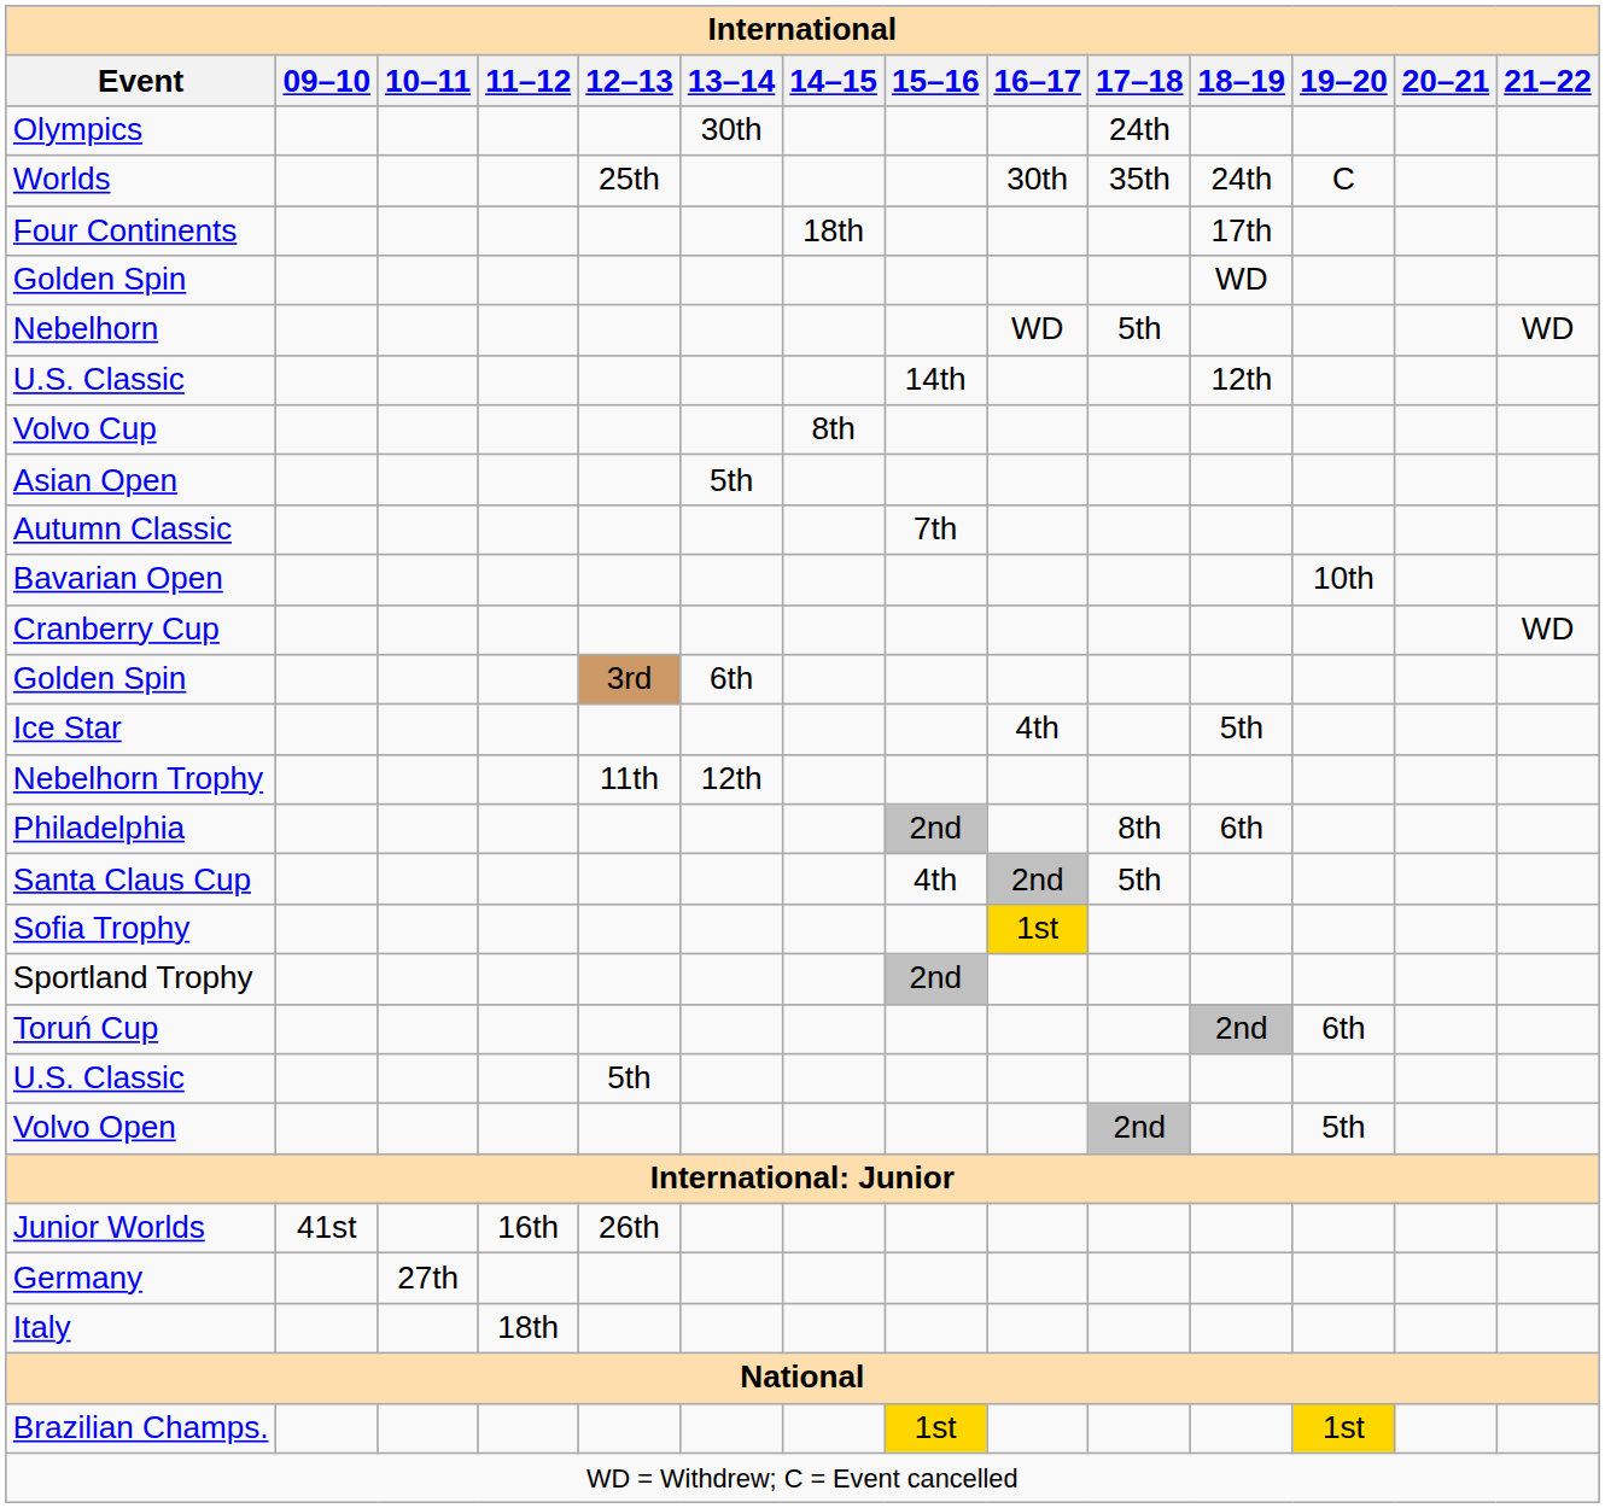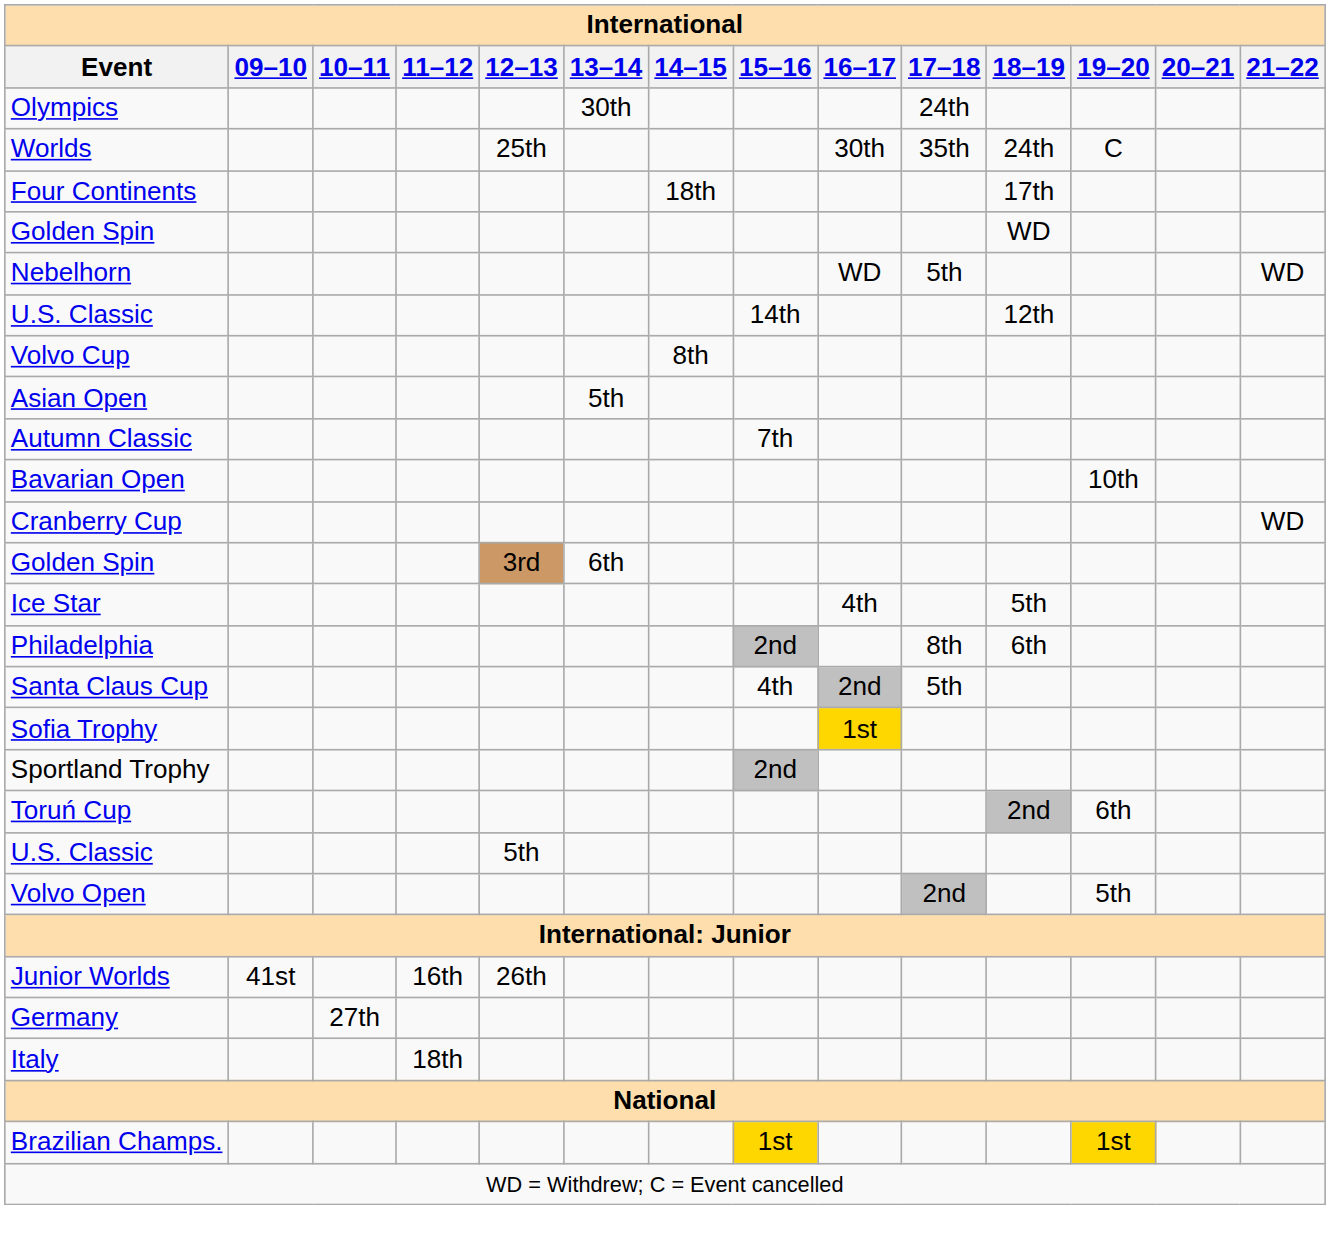- row: Nebelhorn Trophy | 11th | 12th
